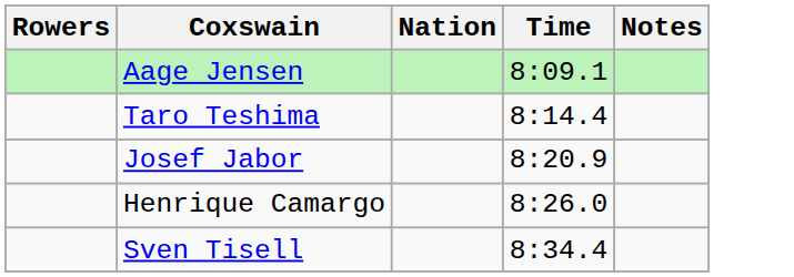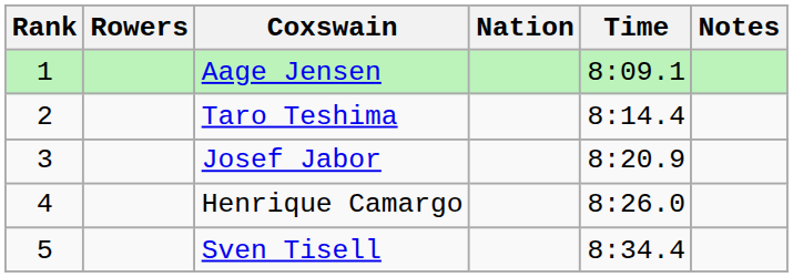+ column: Rank | 1 | 2 | 3 | 4 | 5
